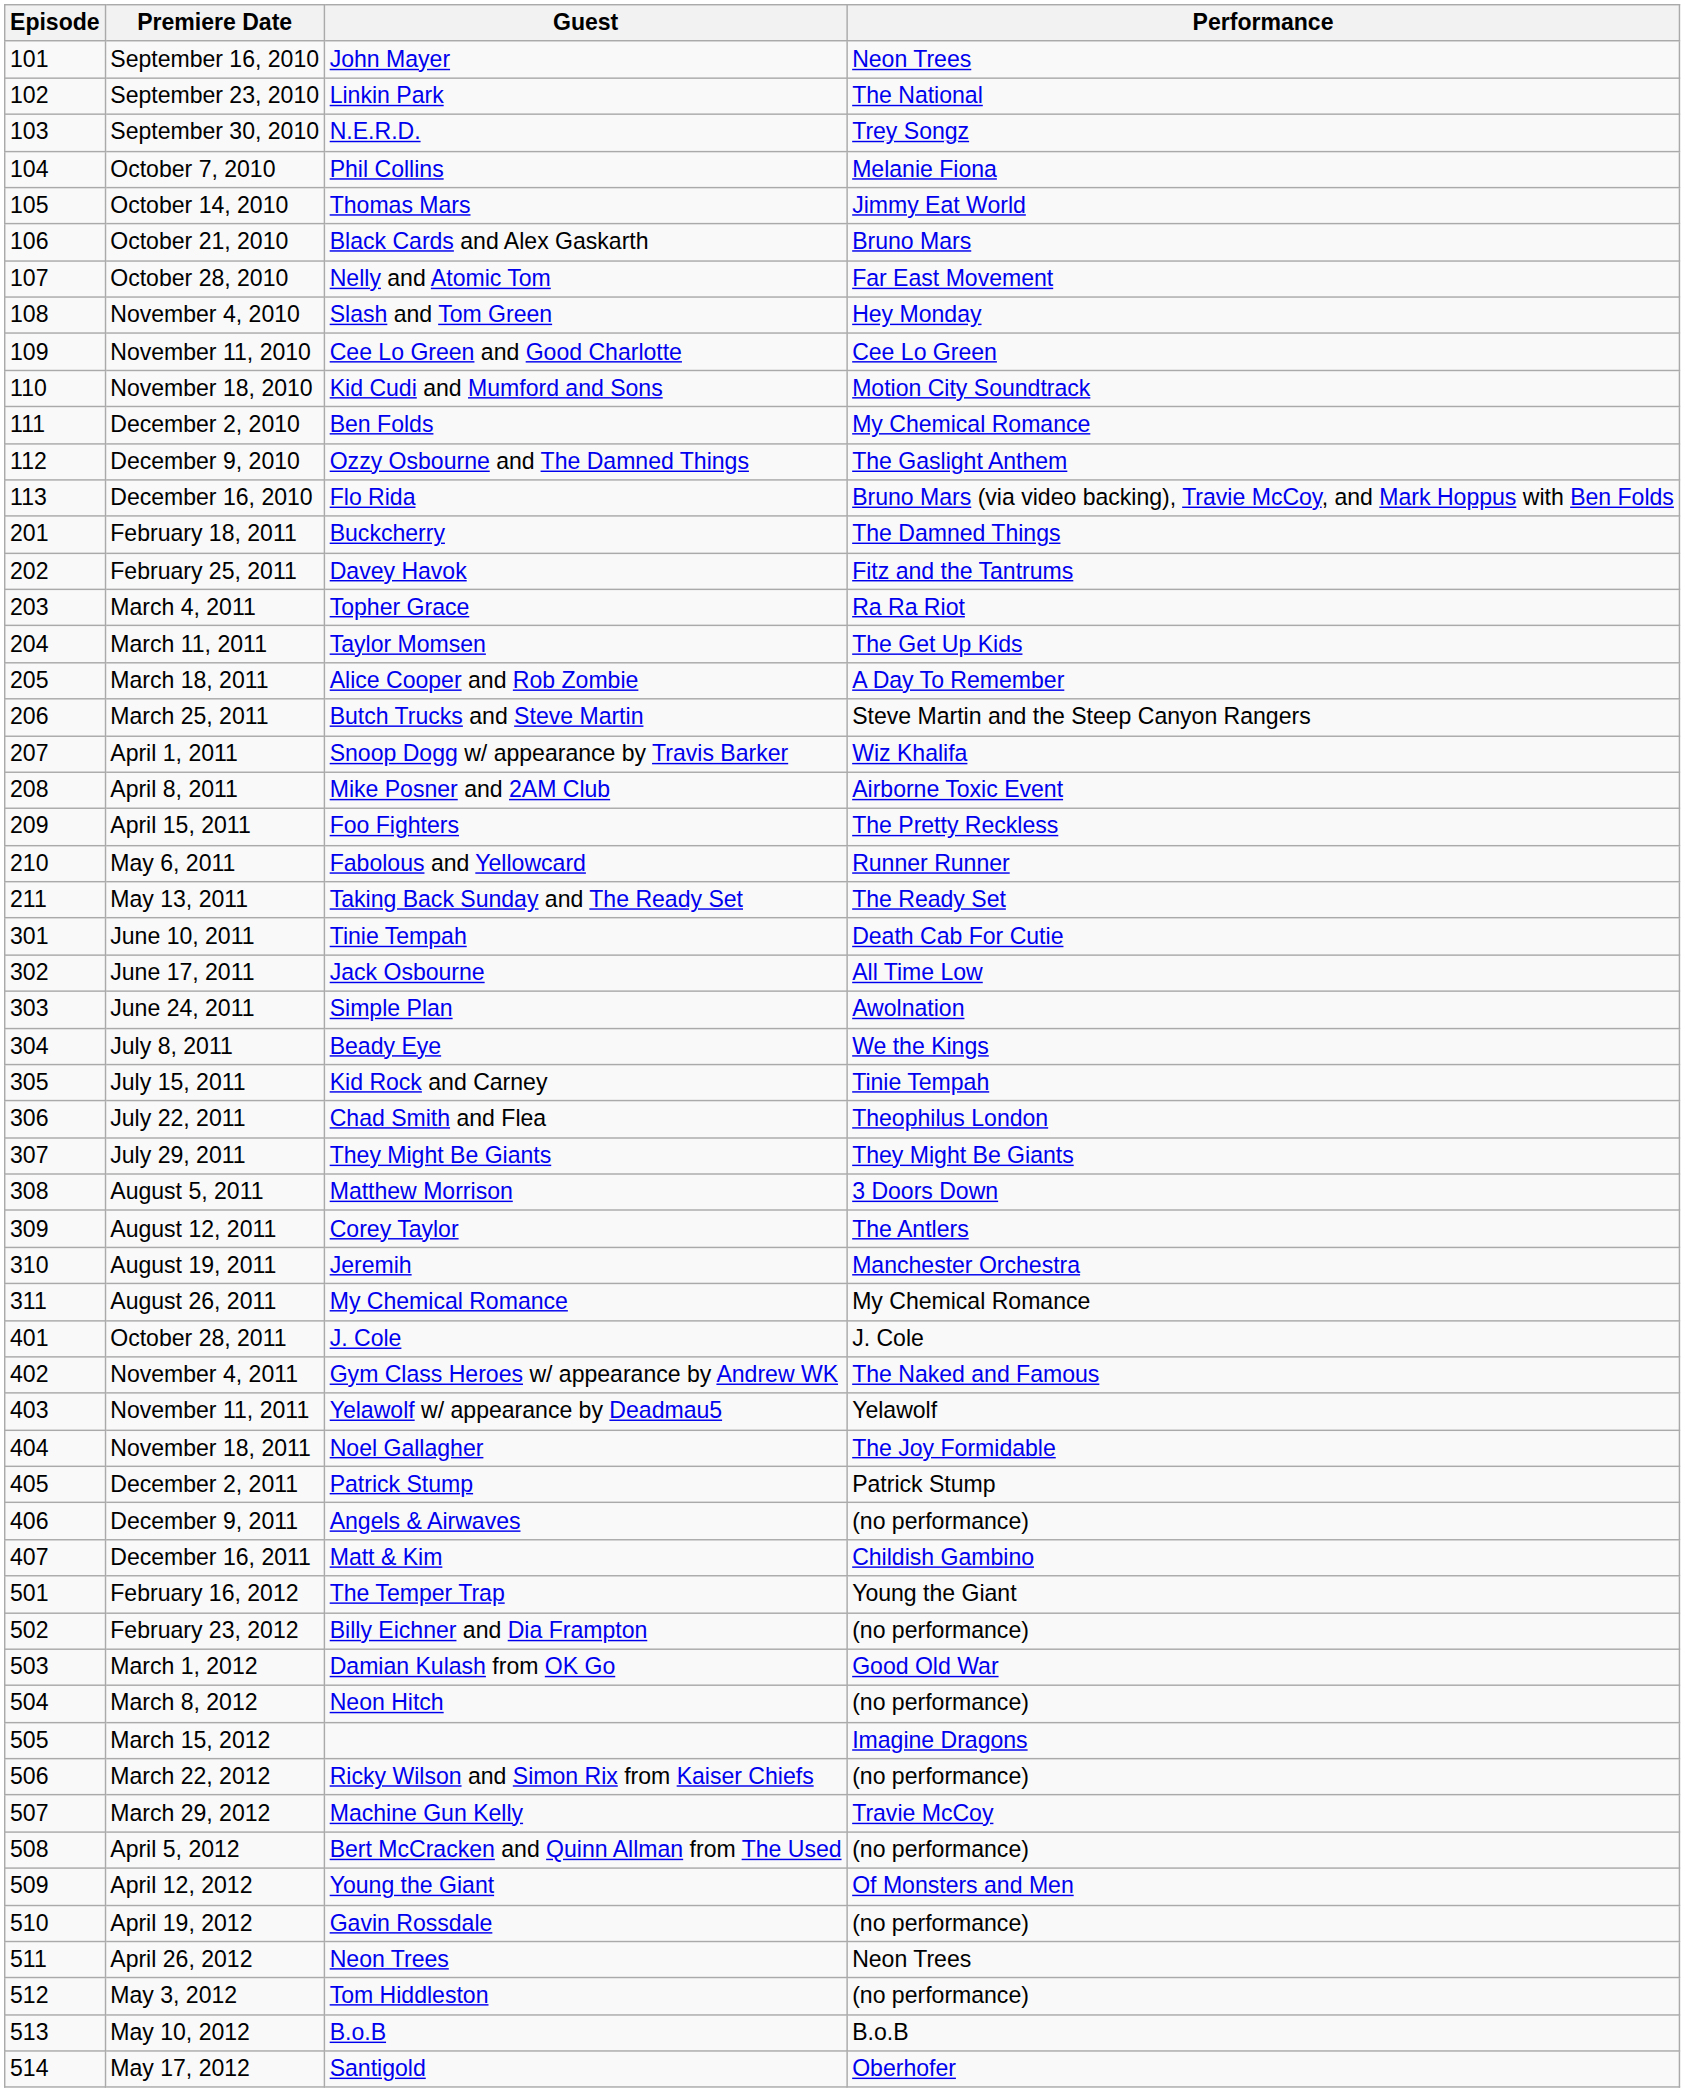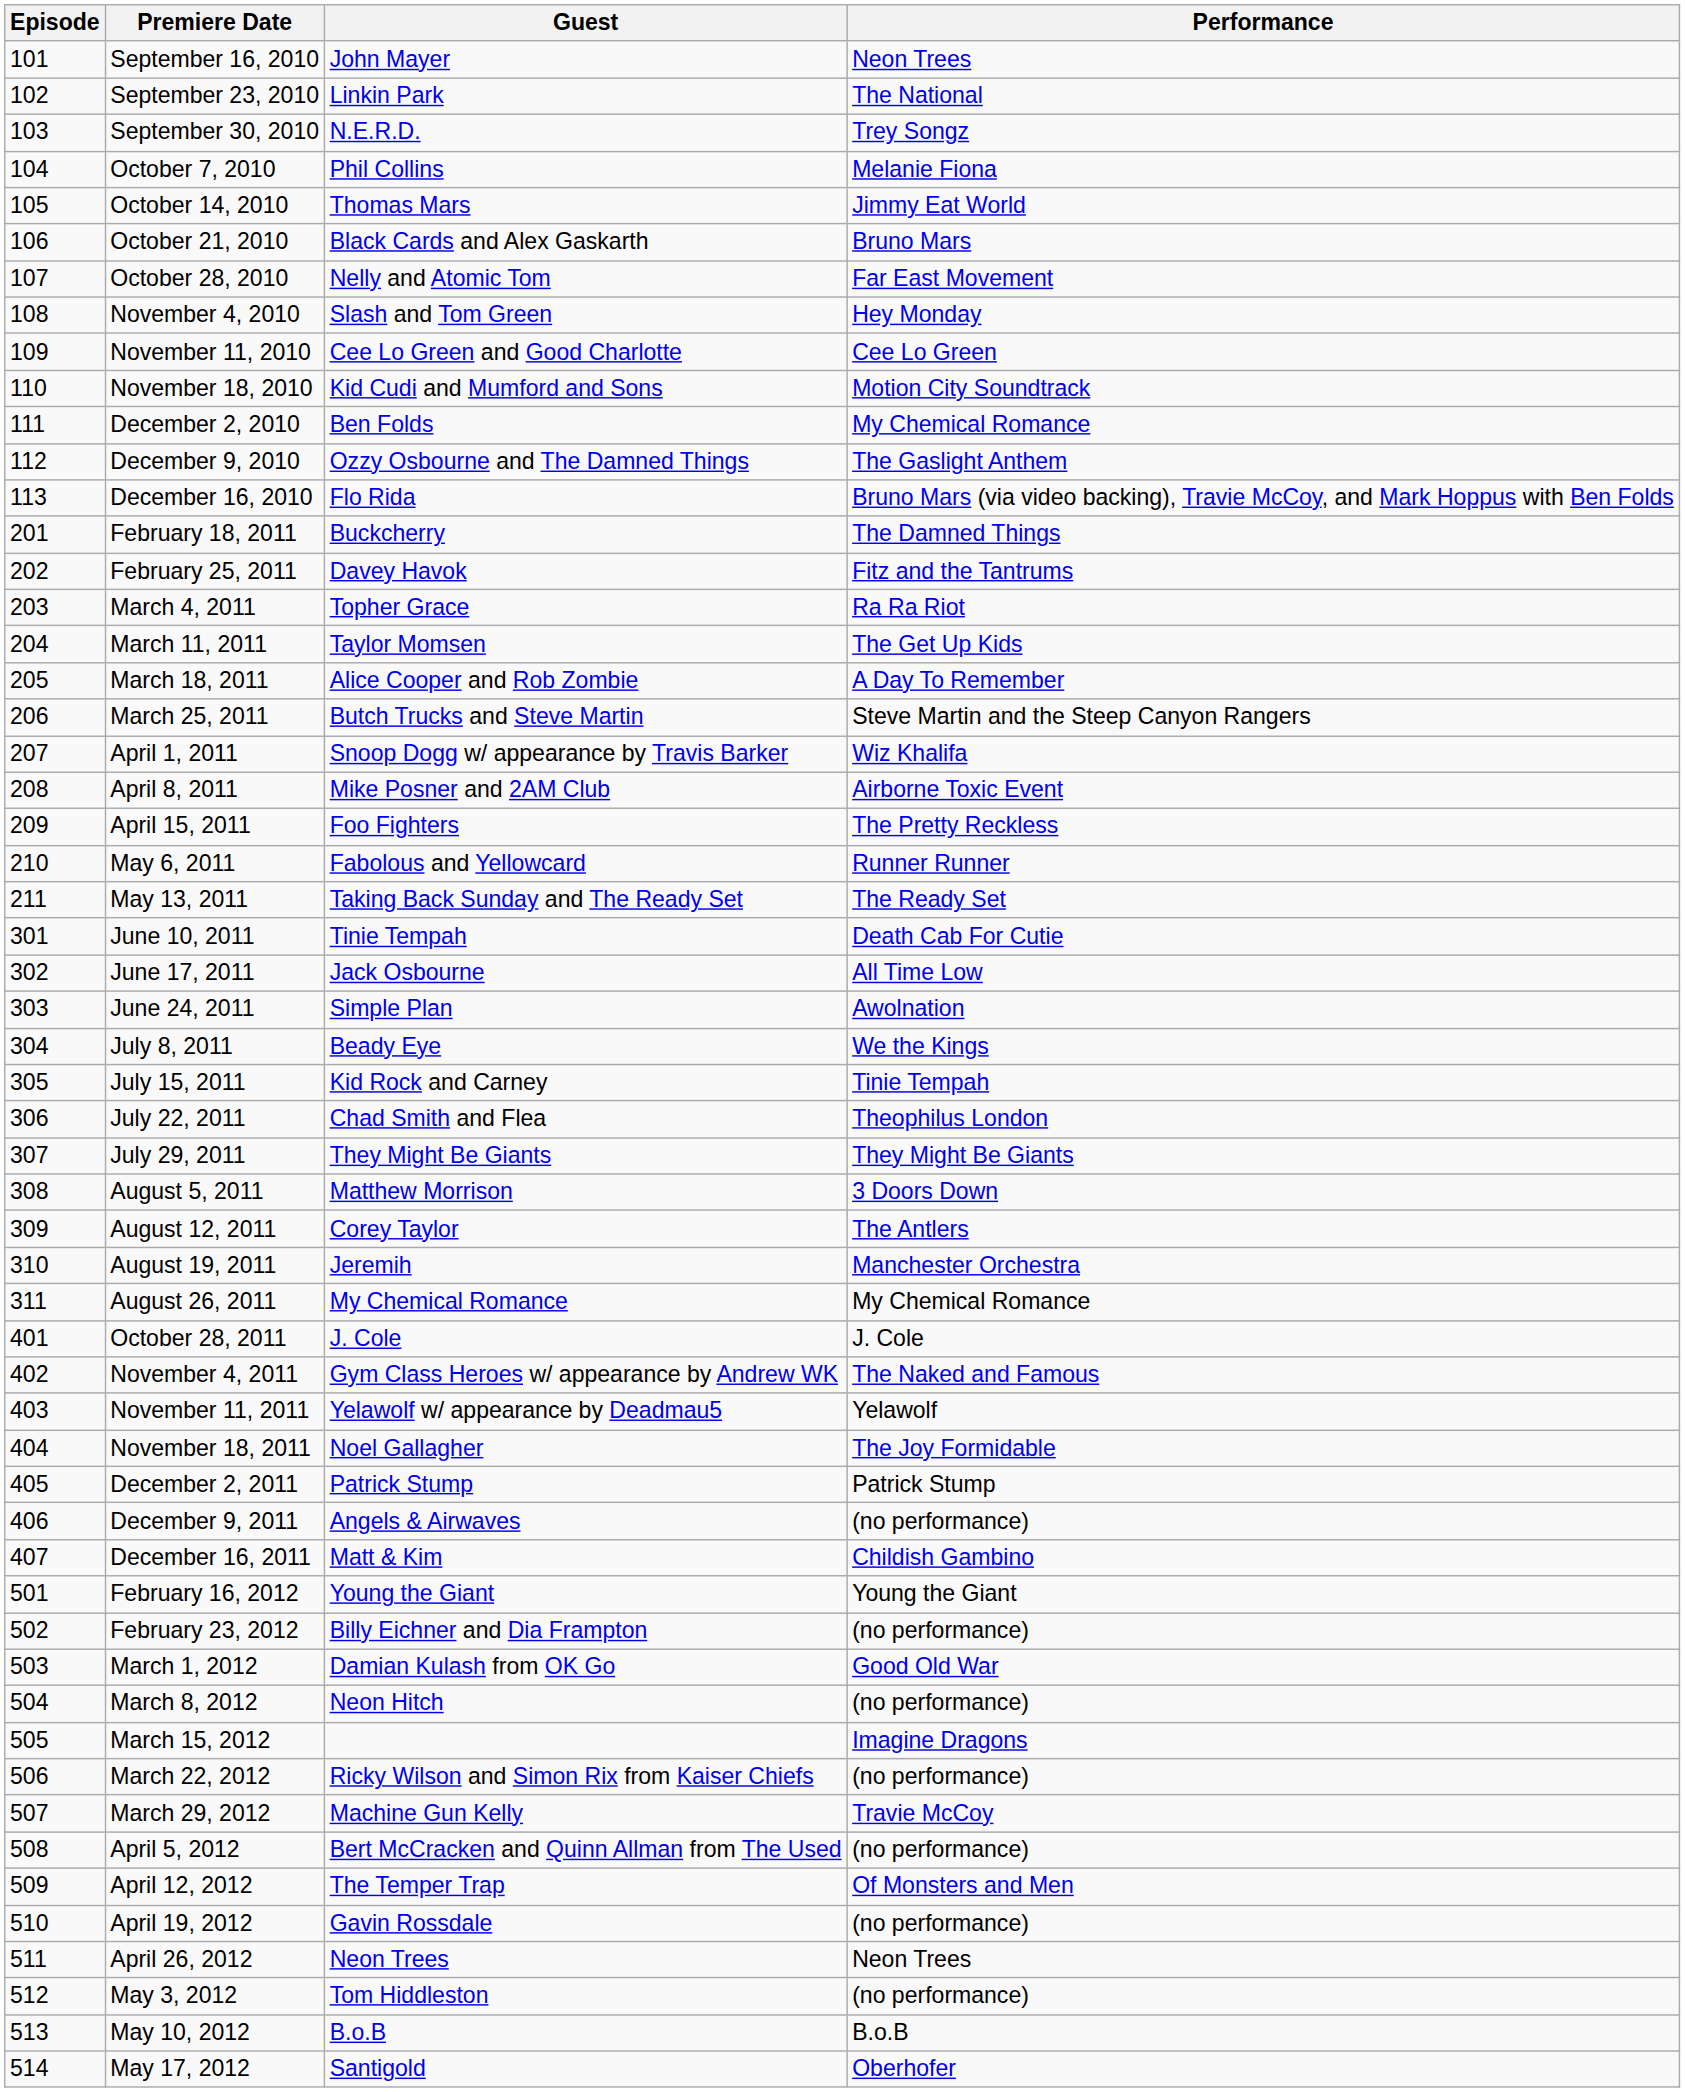February 16, 2012 | Guest: The Temper Trap -> Young the Giant
April 12, 2012 | Guest: Young the Giant -> The Temper Trap
